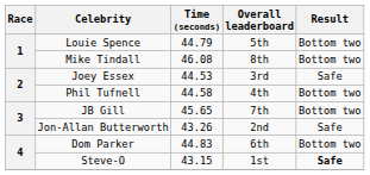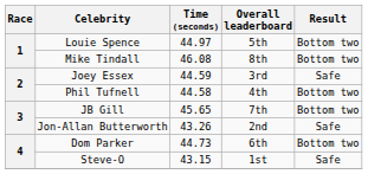Louie Spence | Time (seconds): 44.79 -> 44.97
Joey Essex | Time (seconds): 44.53 -> 44.59
Dom Parker | Time (seconds): 44.83 -> 44.73
Steve-O | Result: bold -> normal
